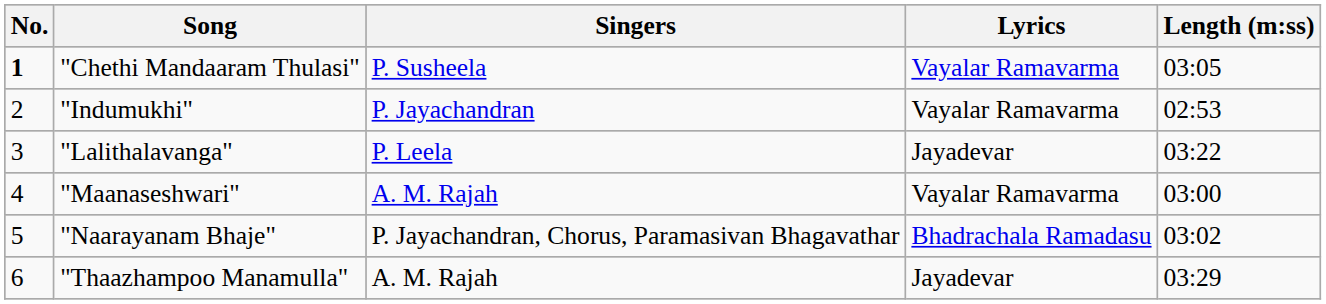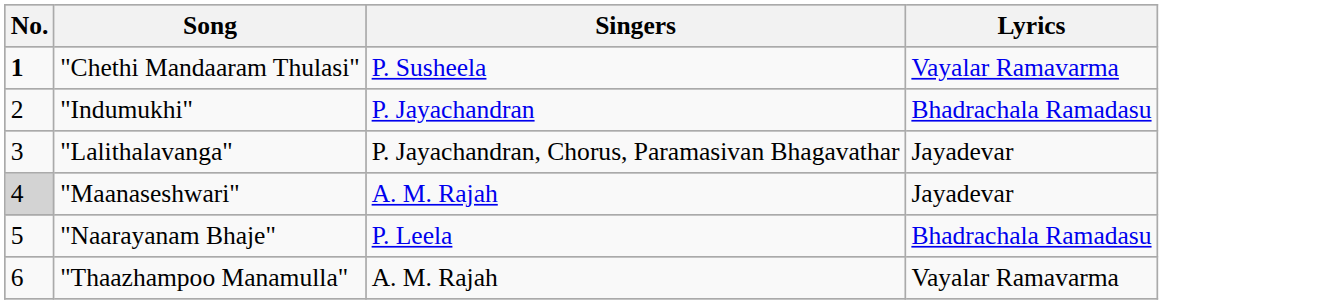- column: Length (m:ss) | 03:05 | 02:53 | 03:22 | 03:00 | 03:02 | 03:29
"Indumukhi" | Lyrics: Vayalar Ramavarma -> Bhadrachala Ramadasu
"Lalithalavanga" | Singers: P. Leela -> P. Jayachandran, Chorus, Paramasivan Bhagavathar
"Maanaseshwari" | No.: no background -> lightgrey background
"Maanaseshwari" | Lyrics: Vayalar Ramavarma -> Jayadevar
"Naarayanam Bhaje" | Singers: P. Jayachandran, Chorus, Paramasivan Bhagavathar -> P. Leela
"Thaazhampoo Manamulla" | Lyrics: Jayadevar -> Vayalar Ramavarma
